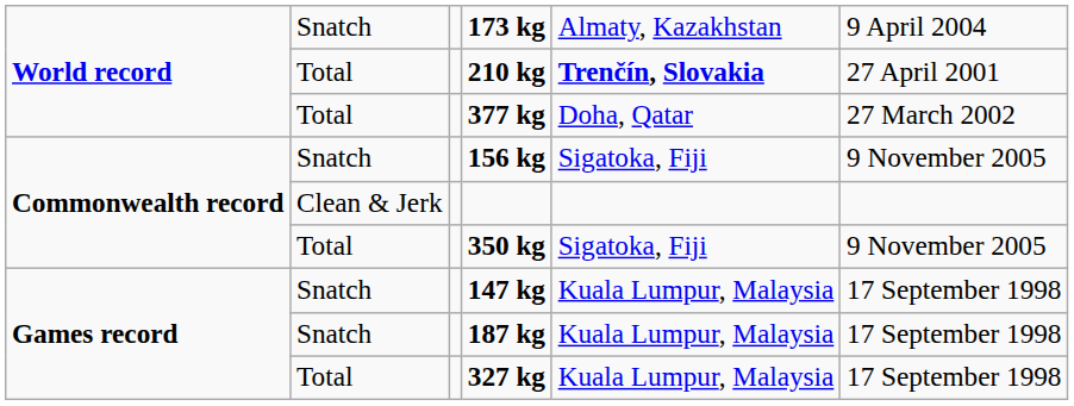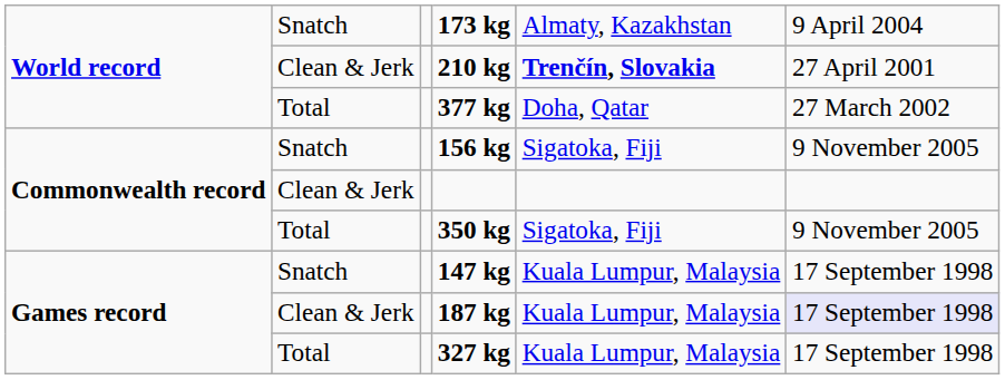210 kg | column 2: Total -> Clean & Jerk
187 kg | column 2: Snatch -> Clean & Jerk
187 kg | column 6: no background -> lavender background
